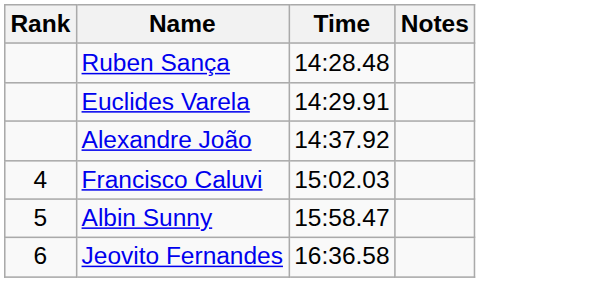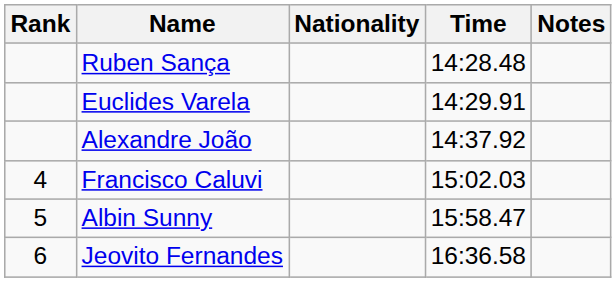+ column: Nationality
